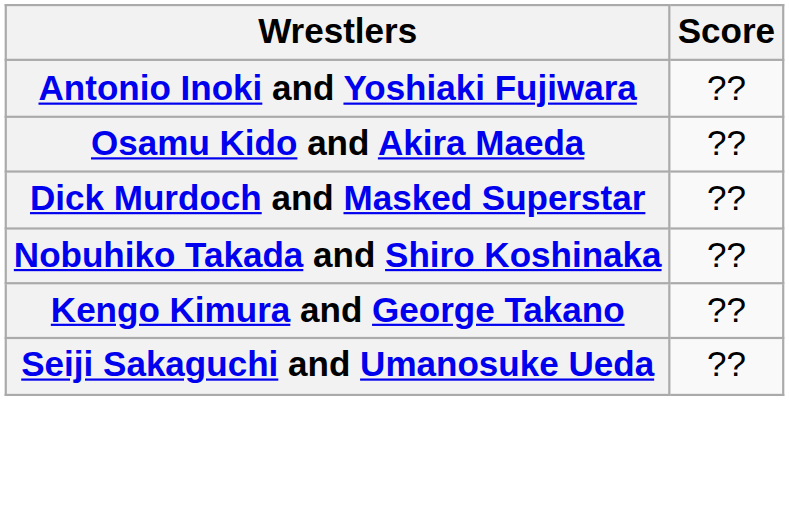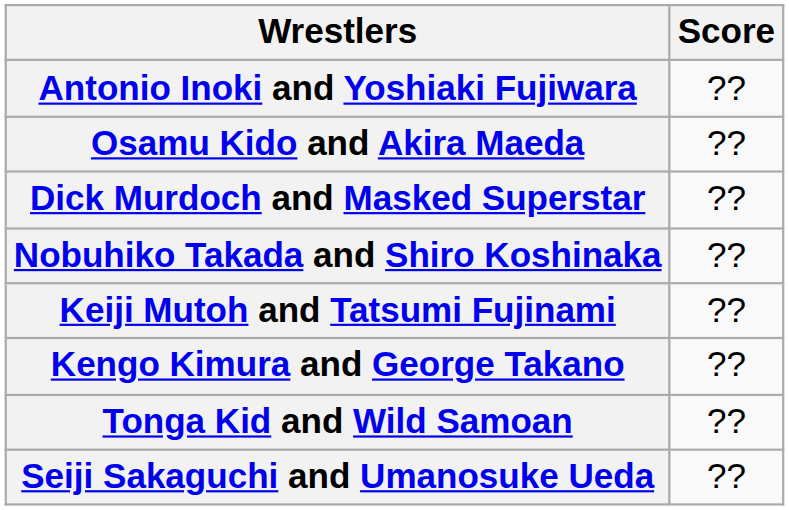+ row: Keiji Mutoh and Tatsumi Fujinami | ??
+ row: Tonga Kid and Wild Samoan | ??
